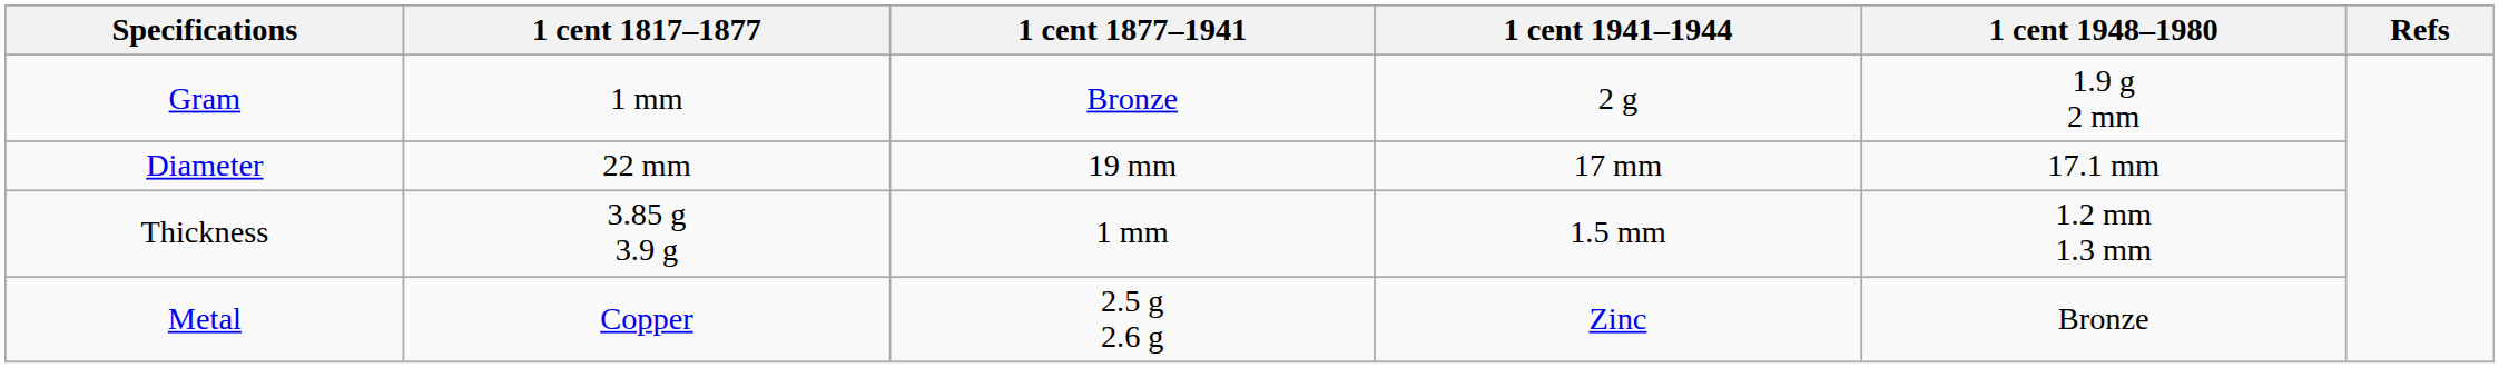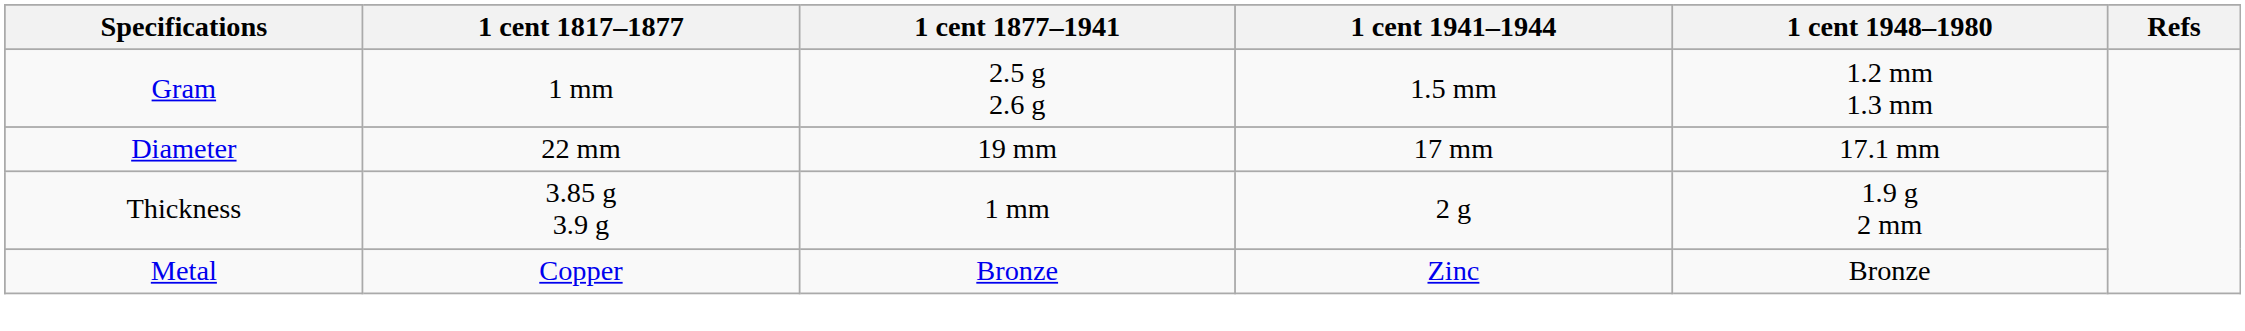Gram | 1 cent 1877–1941: Bronze -> 2.5 g 2.6 g
Gram | 1 cent 1941–1944: 2 g -> 1.5 mm
Gram | 1 cent 1948–1980: 1.9 g 2 mm -> 1.2 mm 1.3 mm
Thickness | 1 cent 1941–1944: 1.5 mm -> 2 g
Thickness | 1 cent 1948–1980: 1.2 mm 1.3 mm -> 1.9 g 2 mm
Metal | 1 cent 1877–1941: 2.5 g 2.6 g -> Bronze
